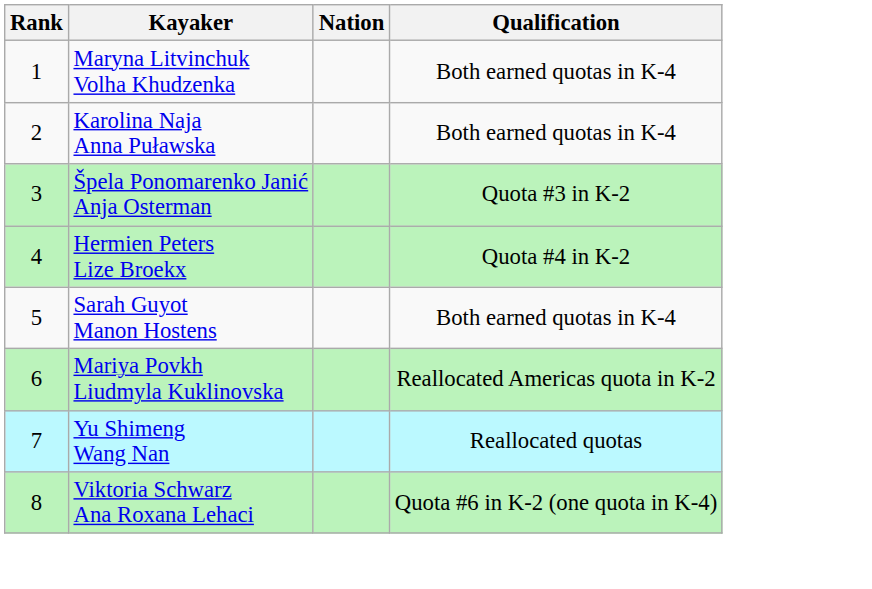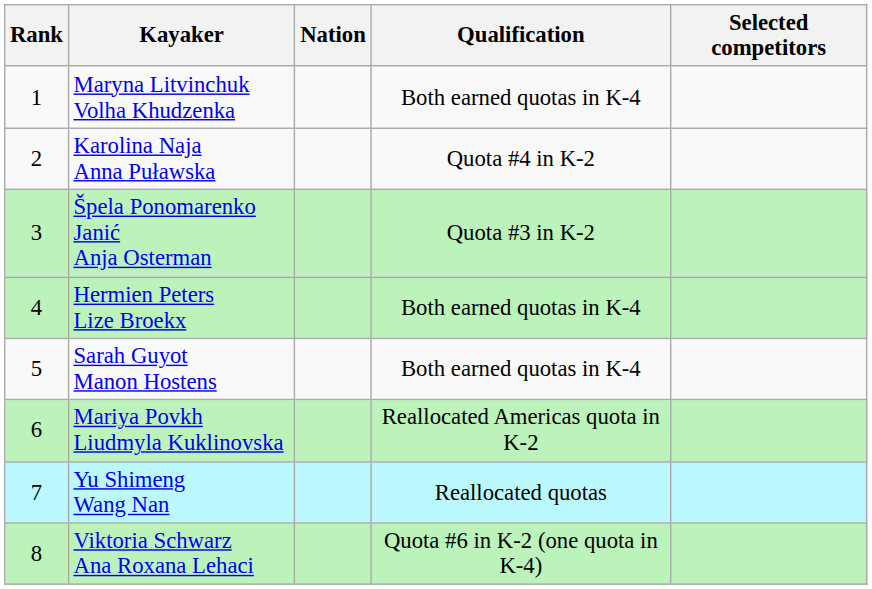+ column: Selected competitors
Karolina Naja Anna Puławska | Qualification: Both earned quotas in K-4 -> Quota #4 in K-2
Hermien Peters Lize Broekx | Qualification: Quota #4 in K-2 -> Both earned quotas in K-4
